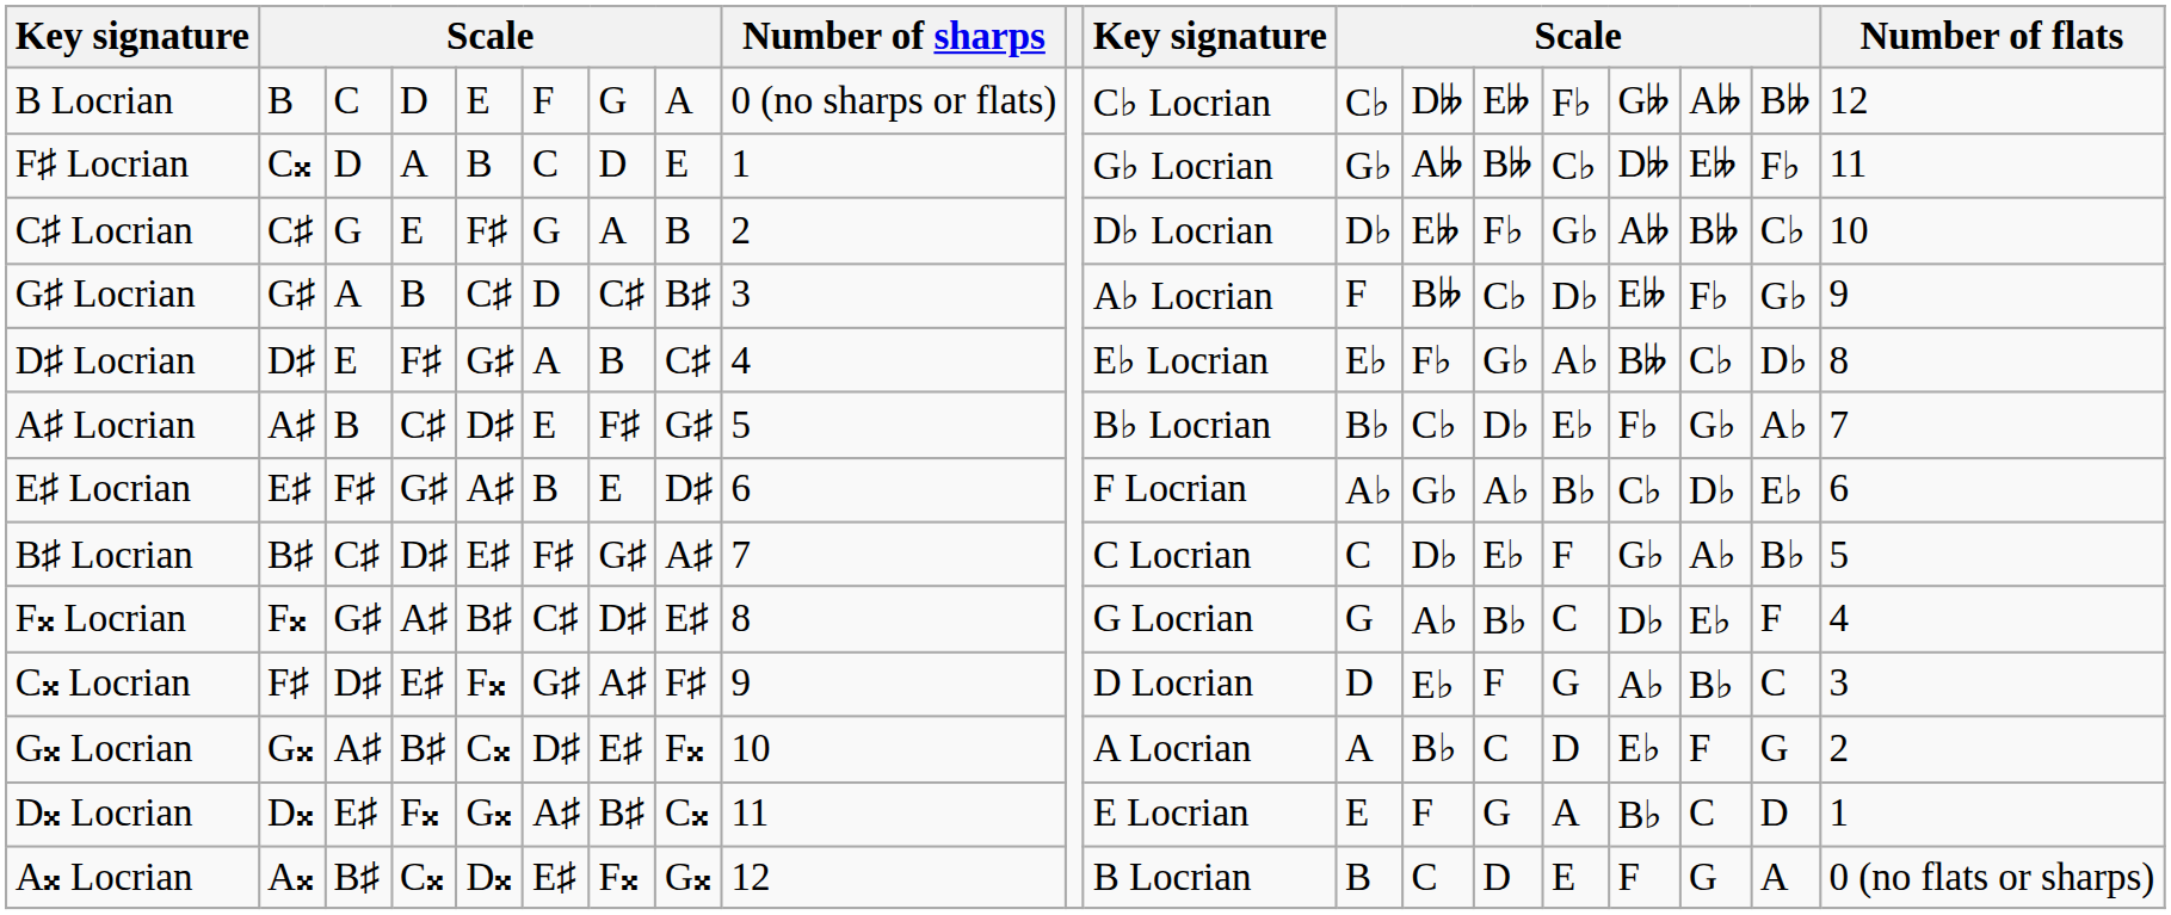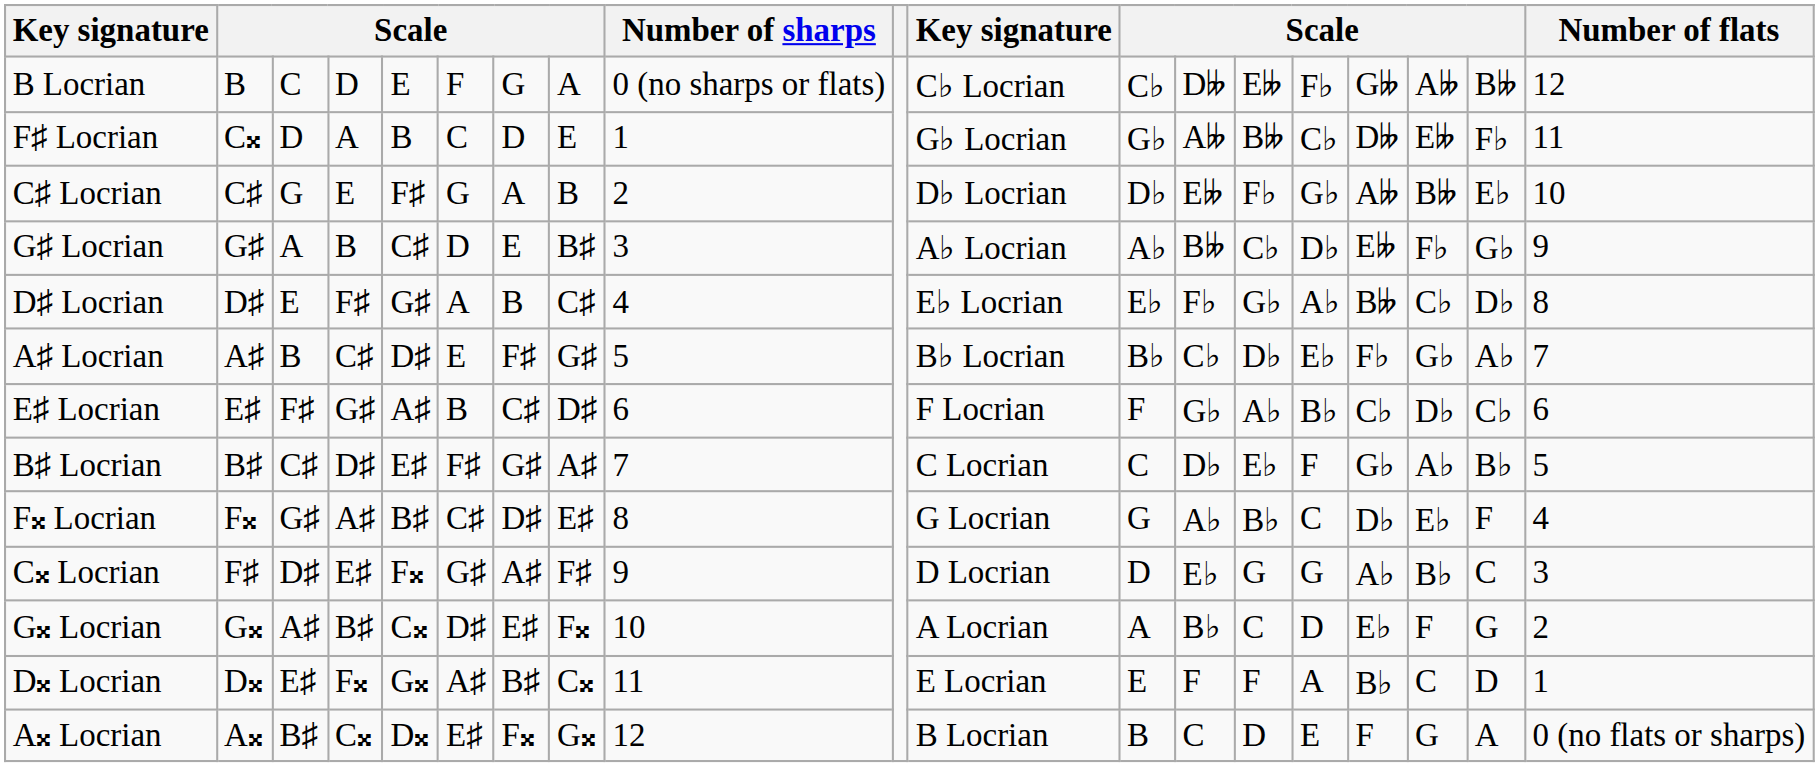C♯ Locrian | column 18: C♭ -> E♭
G♯ Locrian | column 7: C♯ -> E
G♯ Locrian | column 12: F -> A♭
E♯ Locrian | column 7: E -> C♯
E♯ Locrian | column 12: A♭ -> F
E♯ Locrian | column 18: E♭ -> C♭
C𝄪 Locrian | column 14: F -> G
D𝄪 Locrian | column 14: G -> F
